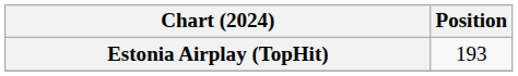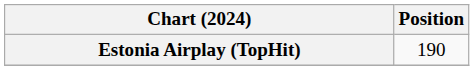Estonia Airplay (TopHit) | Position: 193 -> 190
